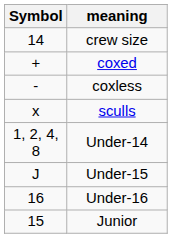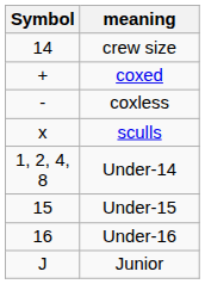Under-15 | Symbol: J -> 15
Junior | Symbol: 15 -> J
